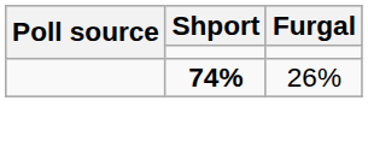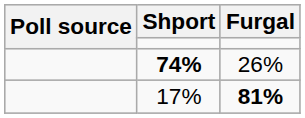+ row: 17% | 81%
